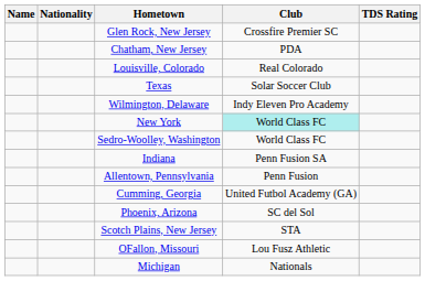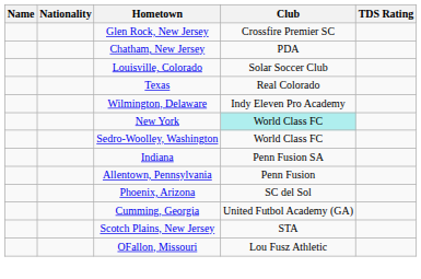Louisville, Colorado | Club: Real Colorado -> Solar Soccer Club
Texas | Club: Solar Soccer Club -> Real Colorado
rows swapped: Phoenix, Arizona <-> Cumming, Georgia
- row: Michigan | Nationals
